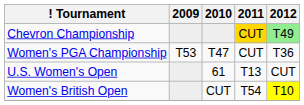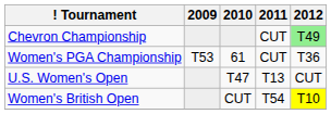Chevron Championship | 2011: gold background -> no background
Women's PGA Championship | 2010: T47 -> 61
U.S. Women's Open | 2010: 61 -> T47
